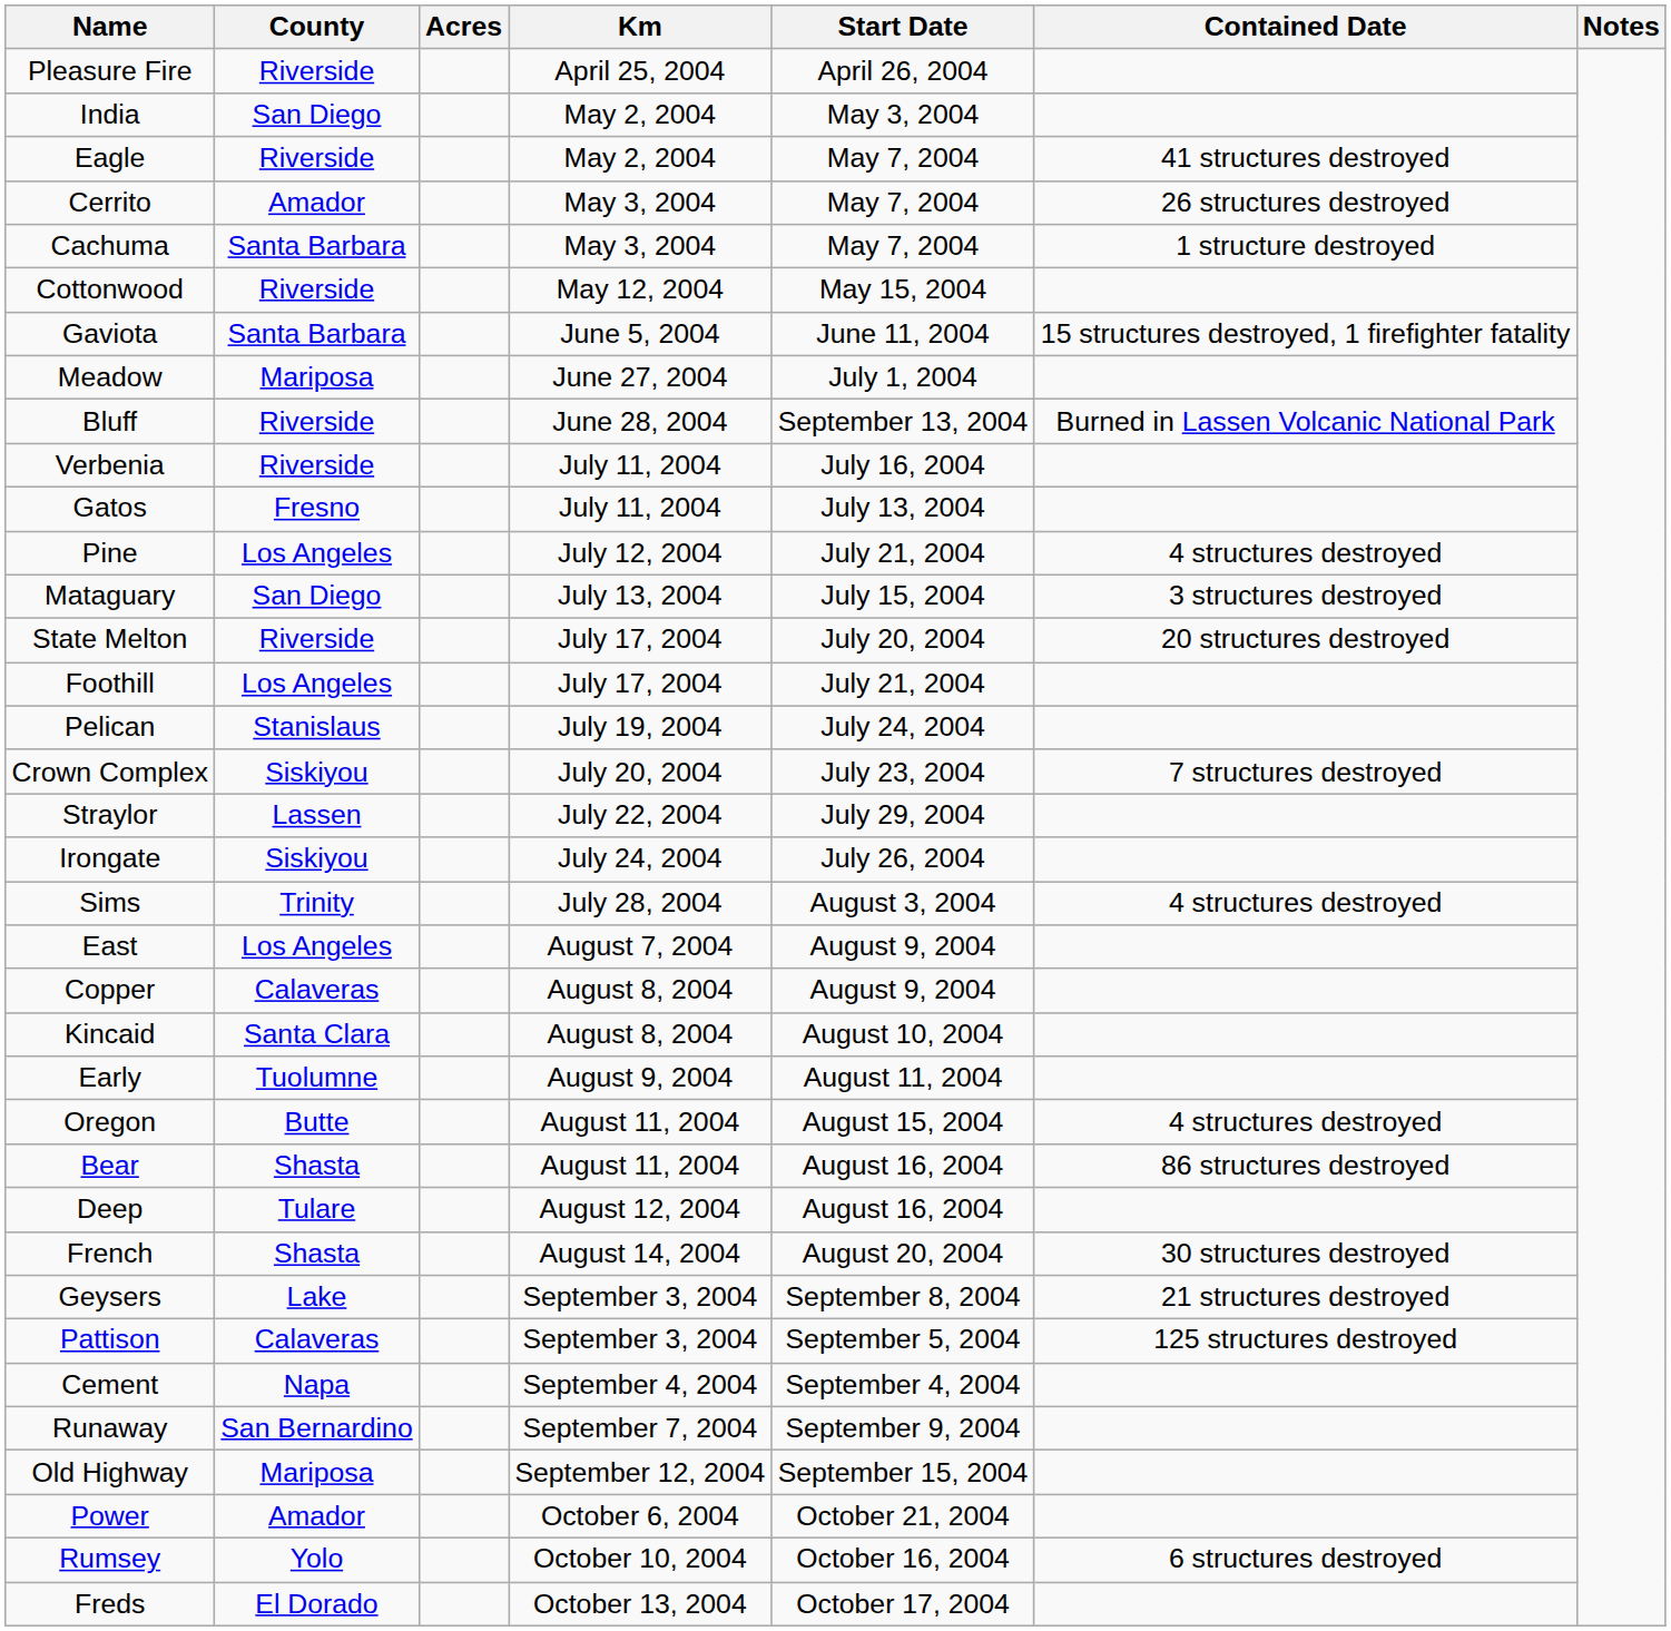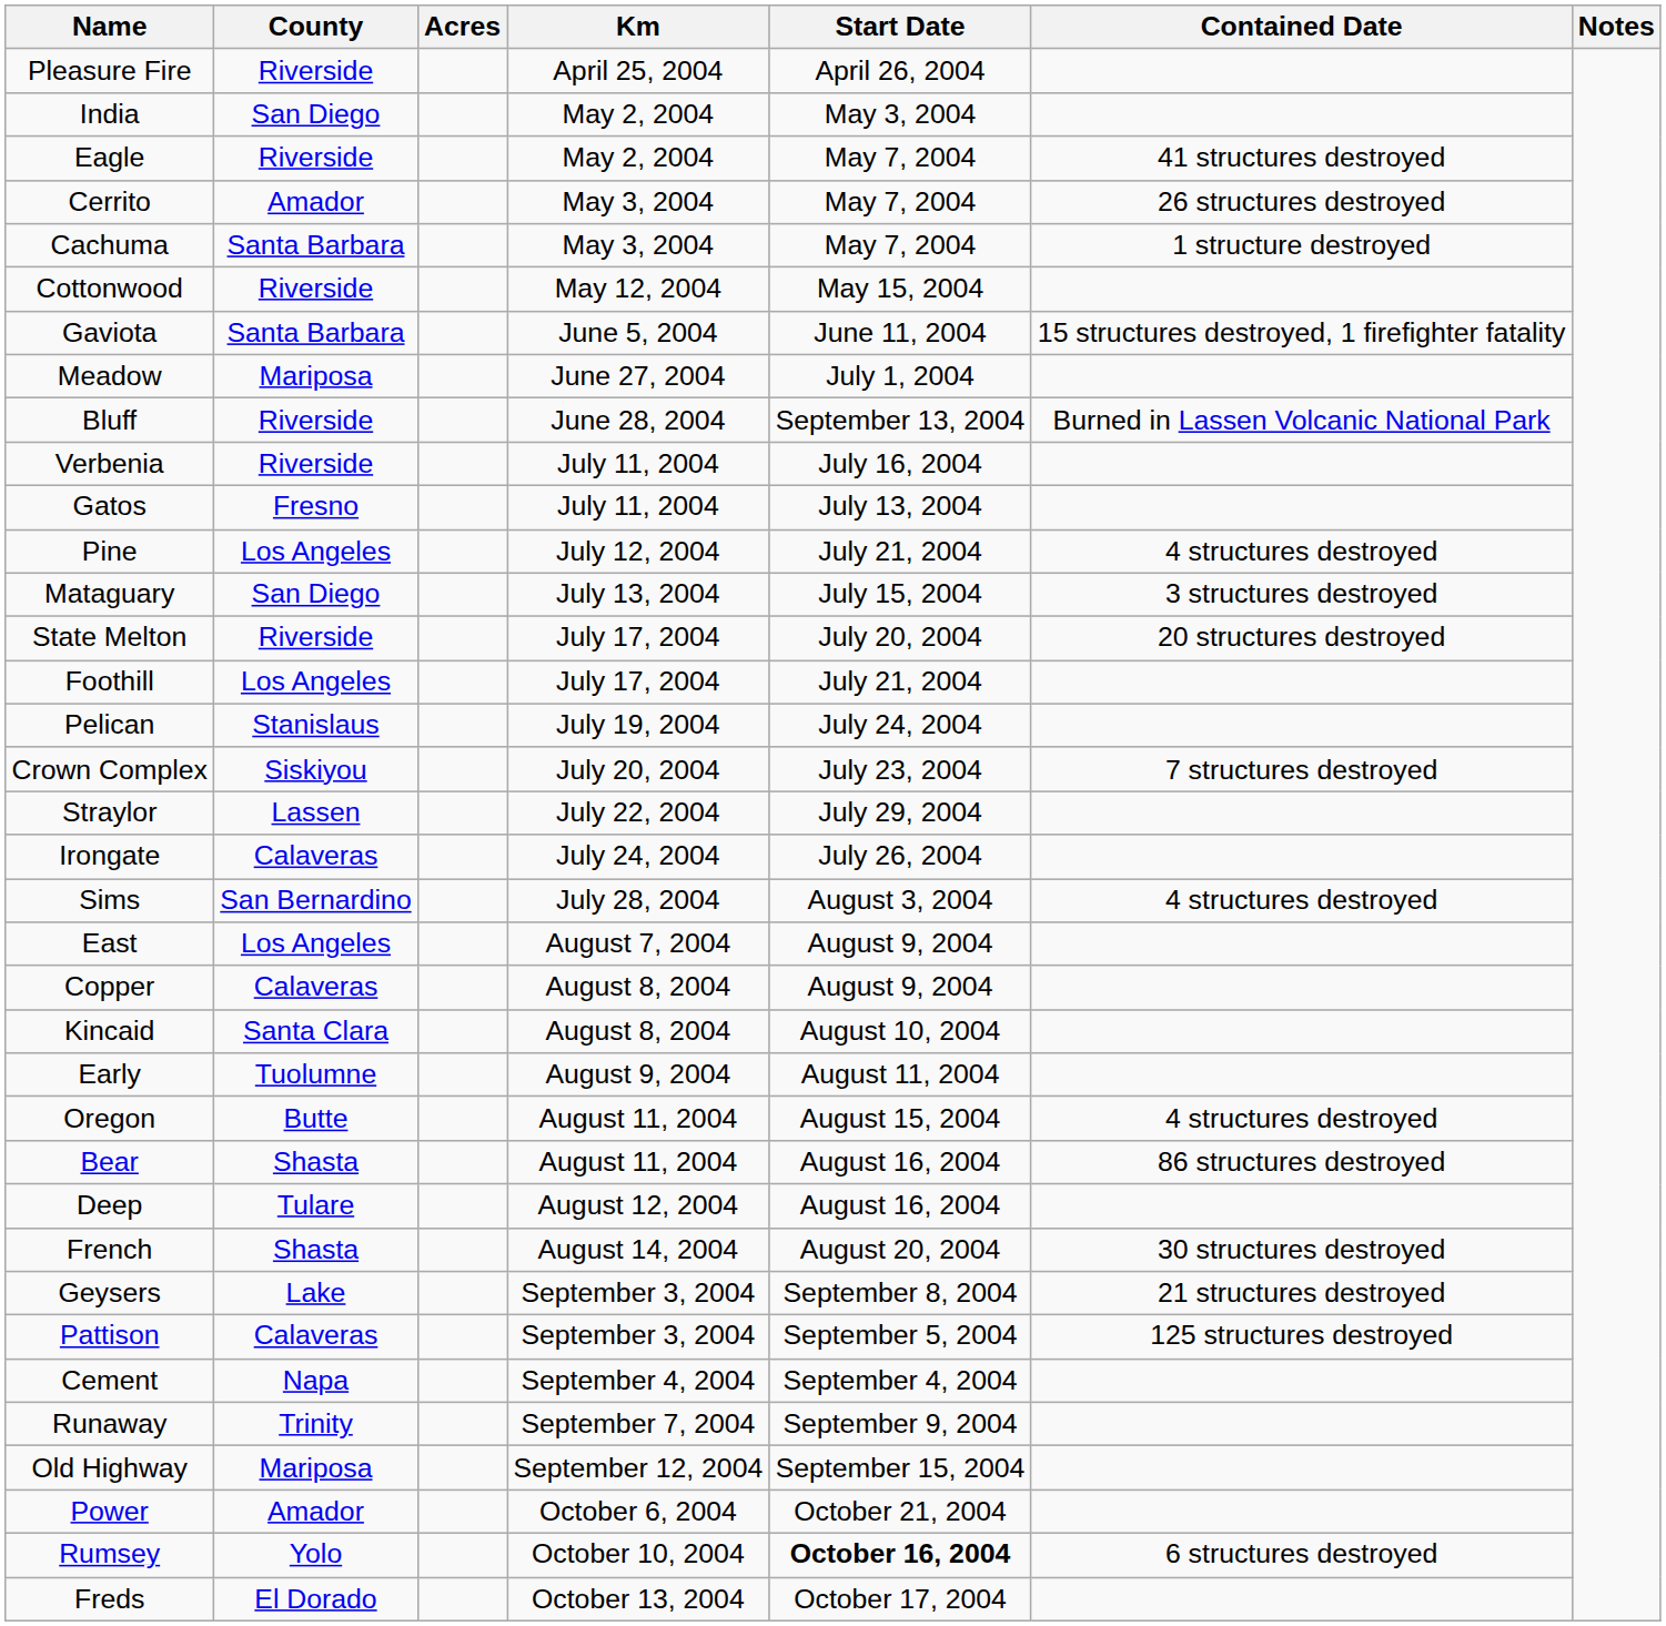Irongate | County: Siskiyou -> Calaveras
Sims | County: Trinity -> San Bernardino
Runaway | County: San Bernardino -> Trinity
Rumsey | Start Date: normal -> bold
